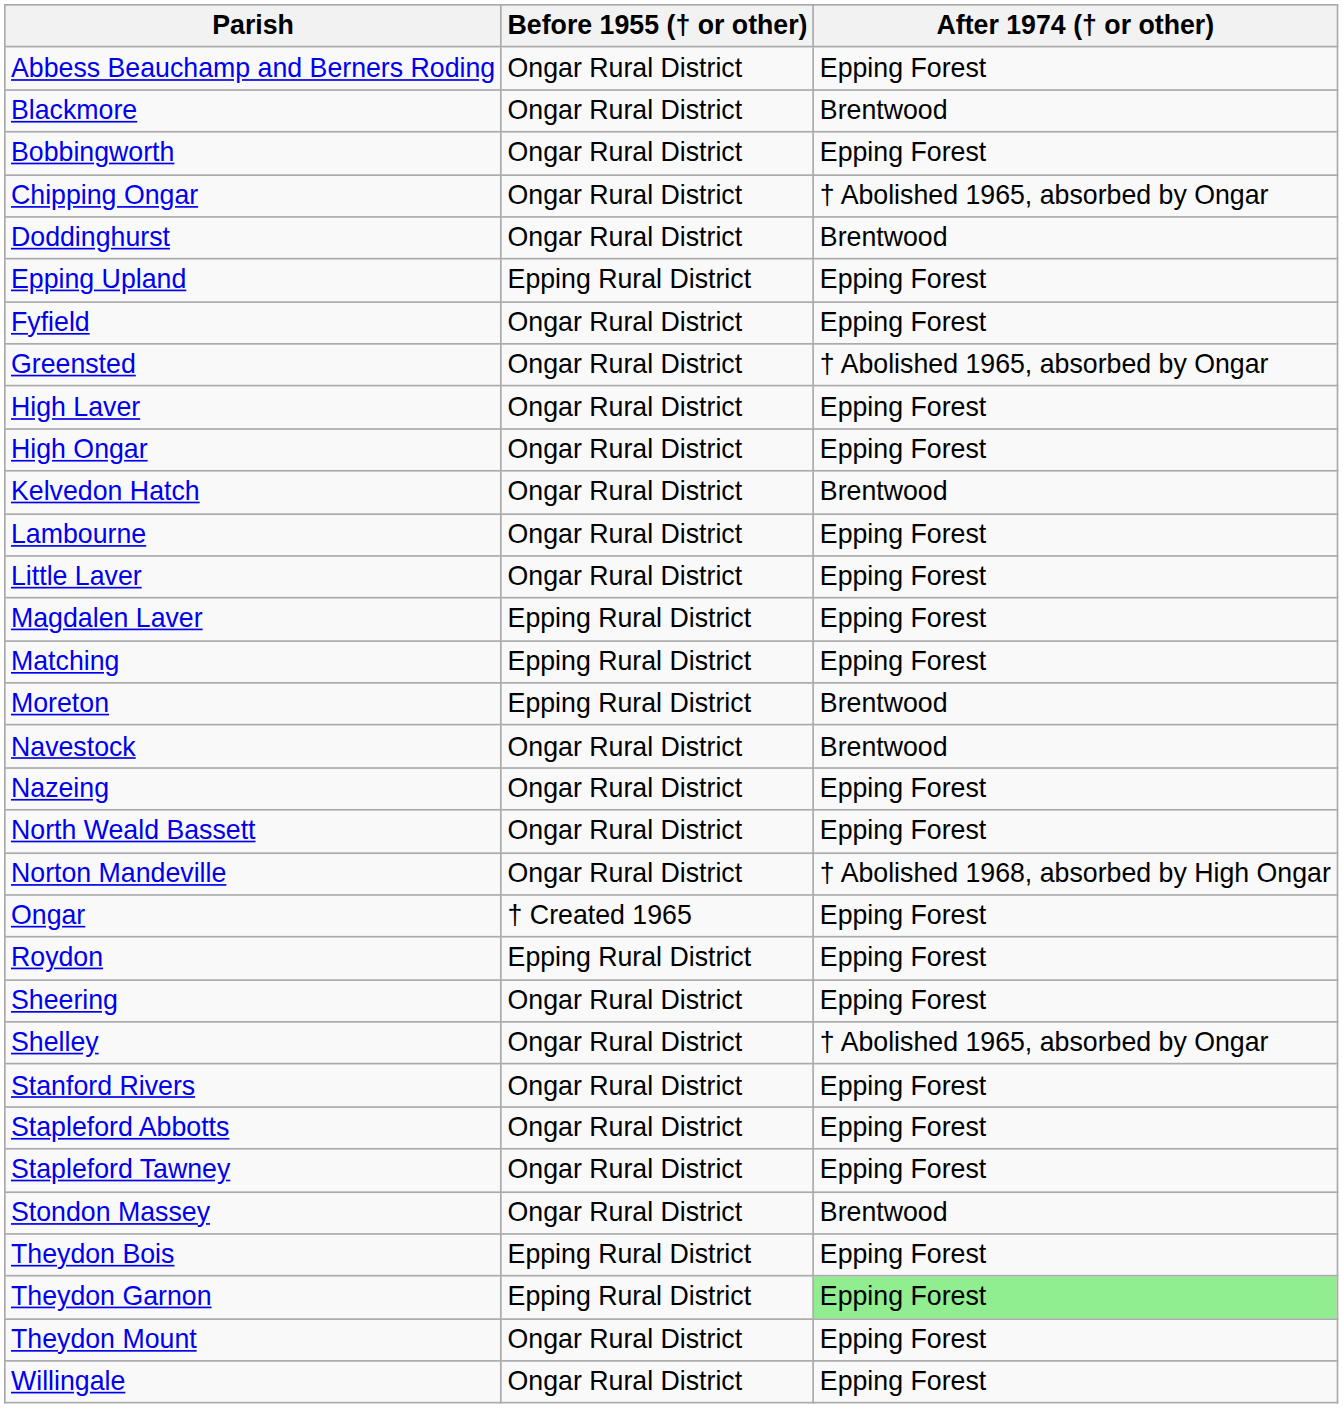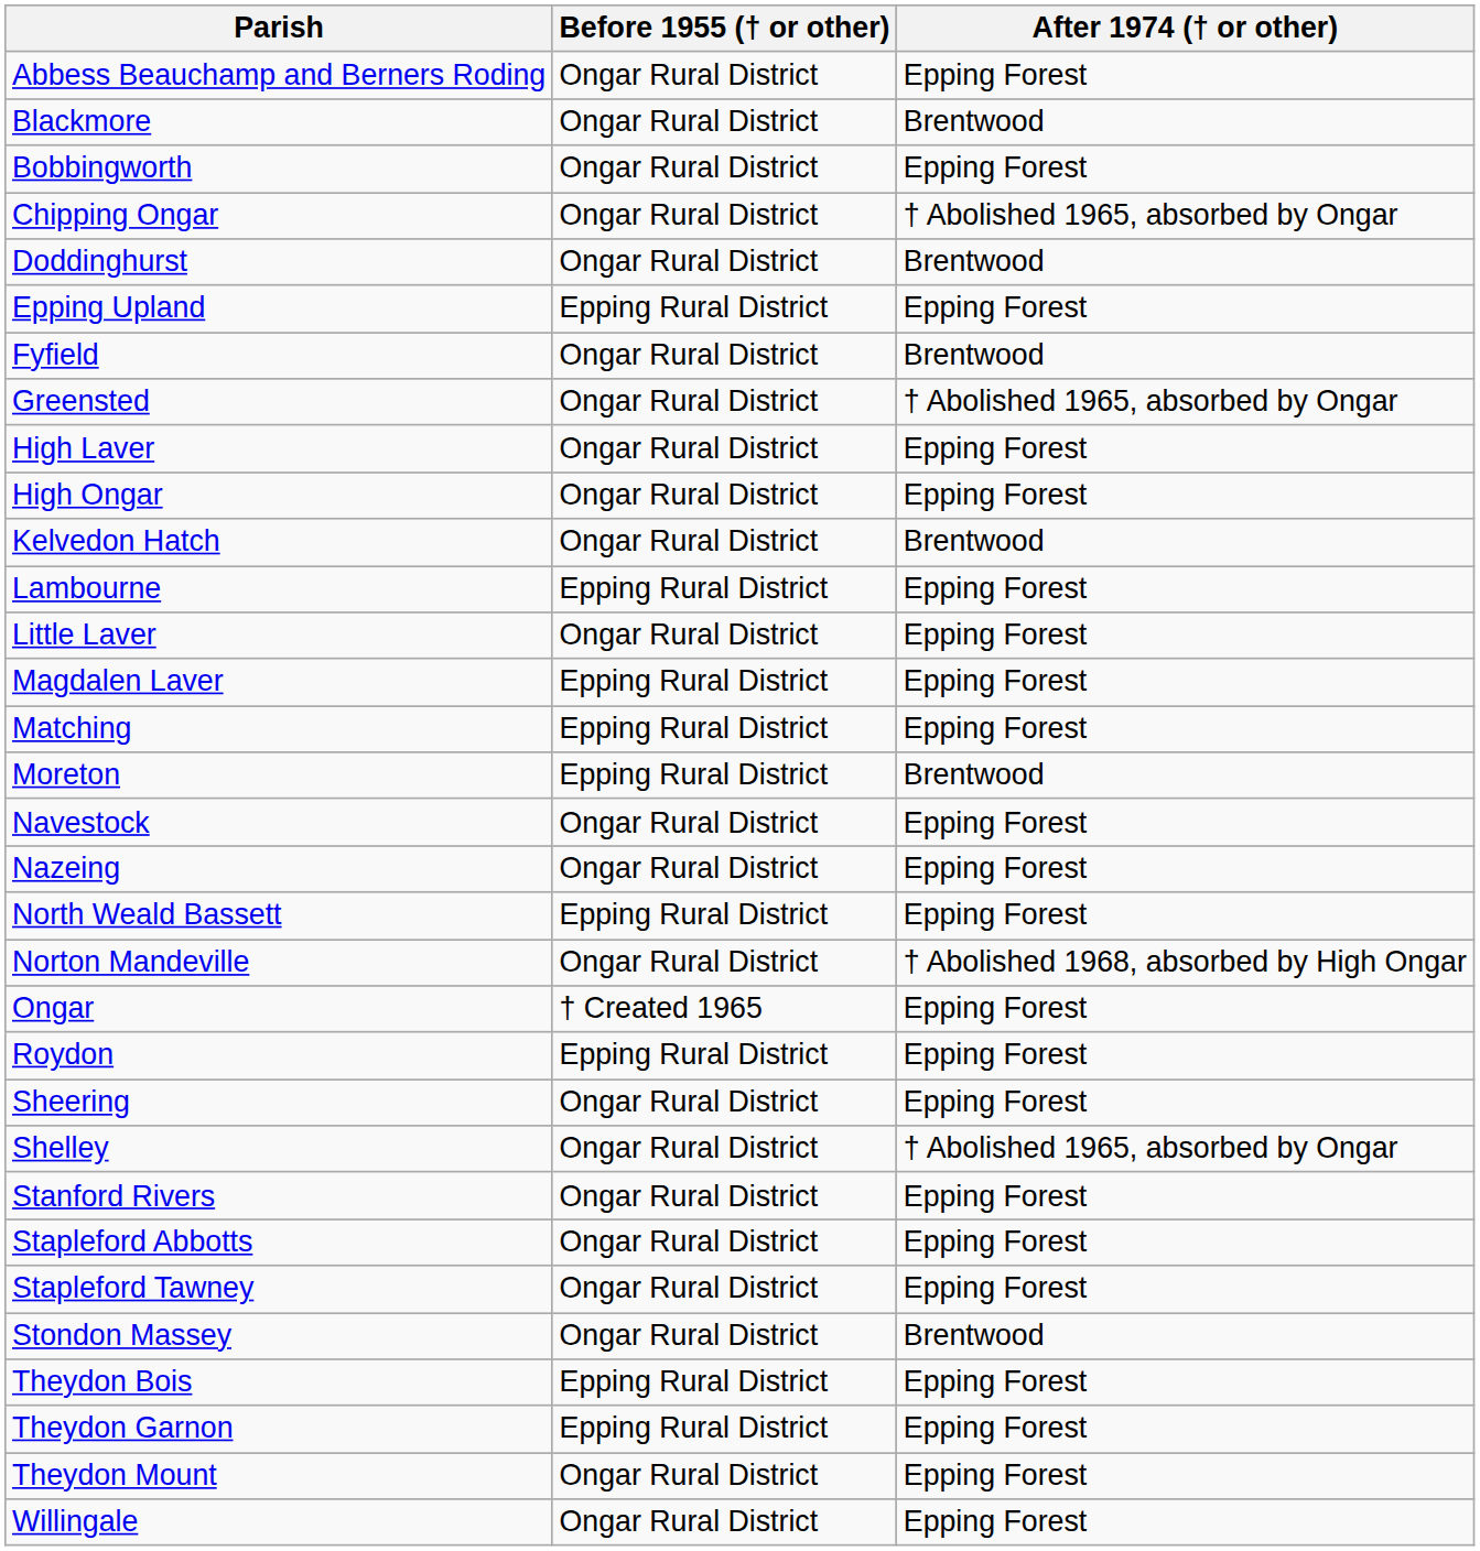Fyfield | After 1974 († or other): Epping Forest -> Brentwood
Lambourne | Before 1955 († or other): Ongar Rural District -> Epping Rural District
Navestock | After 1974 († or other): Brentwood -> Epping Forest
North Weald Bassett | Before 1955 († or other): Ongar Rural District -> Epping Rural District
Theydon Garnon | After 1974 († or other): lightgreen background -> no background
